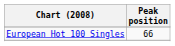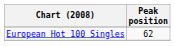European Hot 100 Singles | Peak position: 66 -> 62
